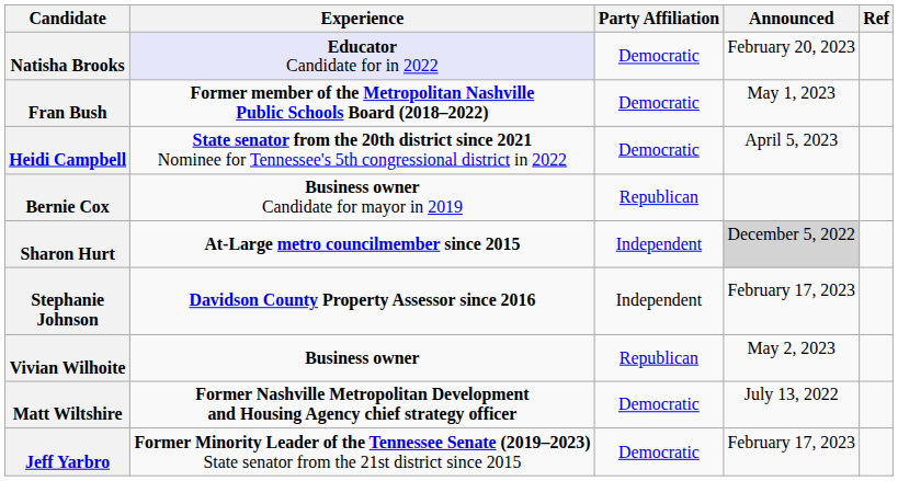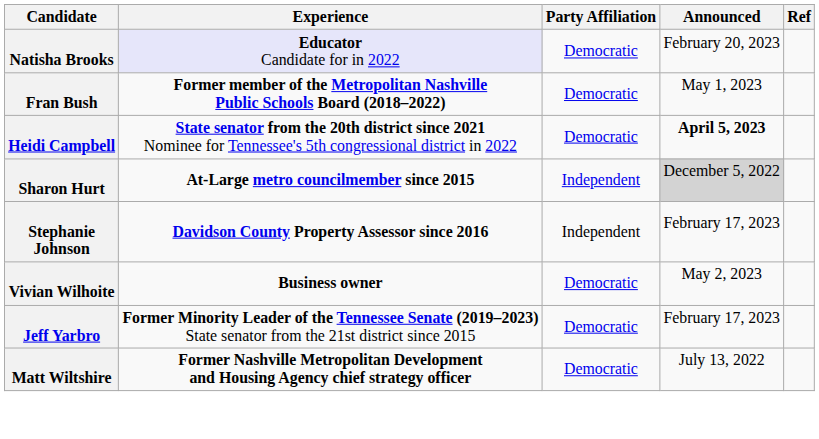Heidi Campbell | Announced: normal -> bold
- row: Bernie Cox | Business owner Candidate for mayor in 2019 | Republican
Vivian Wilhoite | Party Affiliation: Republican -> Democratic
rows swapped: Matt Wiltshire <-> Jeff Yarbro
